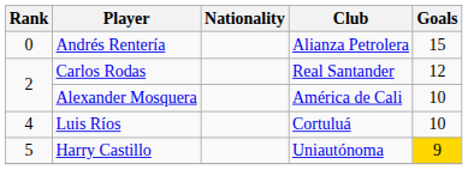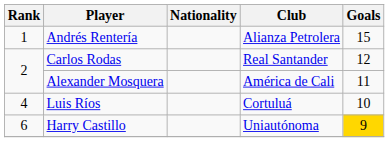Andrés Rentería | Rank: 0 -> 1
Alexander Mosquera | Goals: 10 -> 11
Harry Castillo | Rank: 5 -> 6
